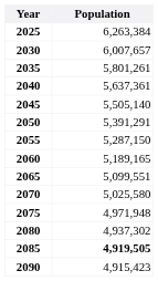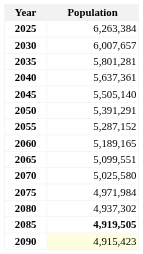2035 | Population: 5,801,261 -> 5,801,281
2055 | Population: 5,287,150 -> 5,287,152
2075 | Population: 4,971,948 -> 4,971,984
2090 | Population: no background -> lightyellow background
